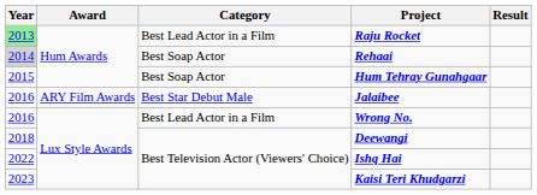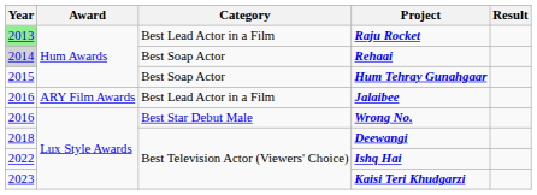Jalaibee | Category: Best Star Debut Male -> Best Lead Actor in a Film
Wrong No. | Category: Best Lead Actor in a Film -> Best Star Debut Male
